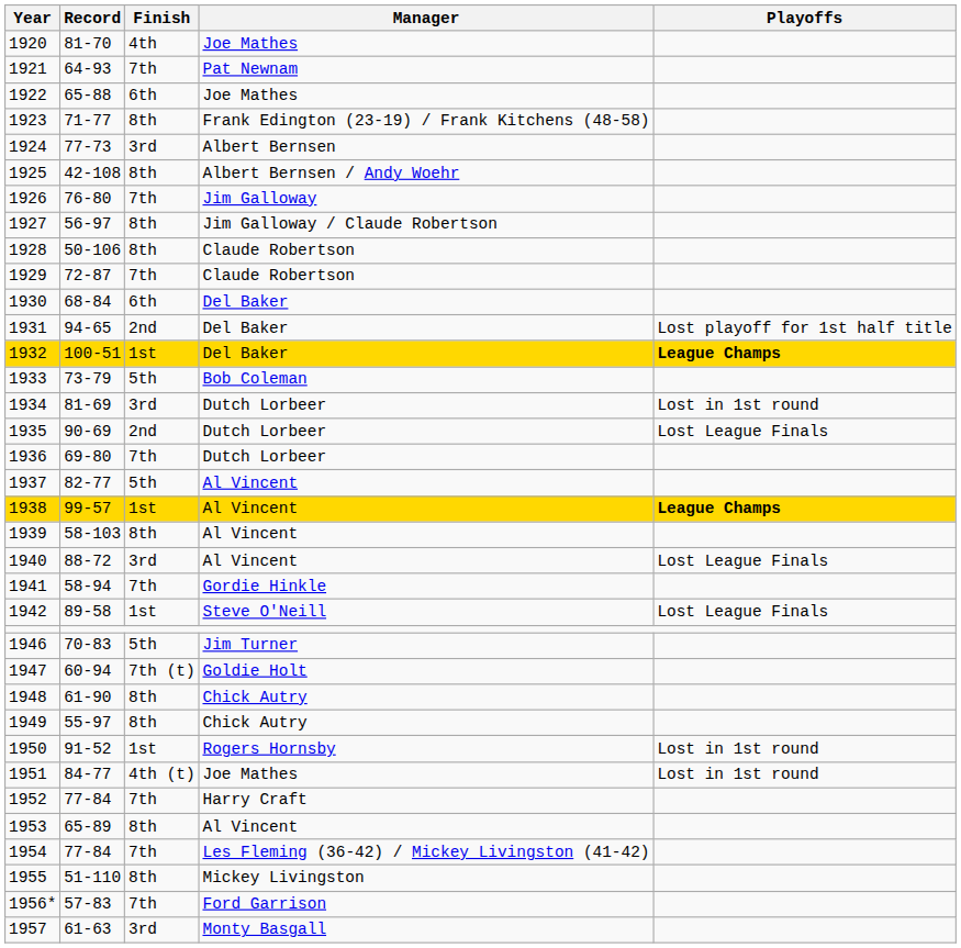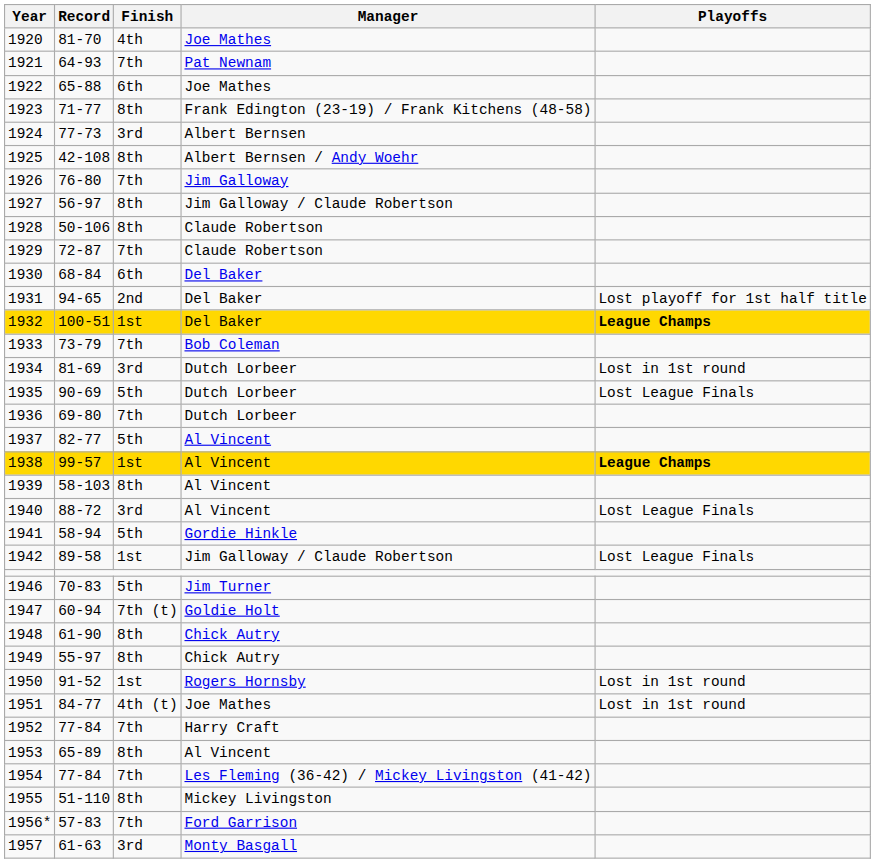1933 | Finish: 5th -> 7th
1935 | Finish: 2nd -> 5th
1941 | Finish: 7th -> 5th
1942 | Manager: Steve O'Neill -> Jim Galloway / Claude Robertson
